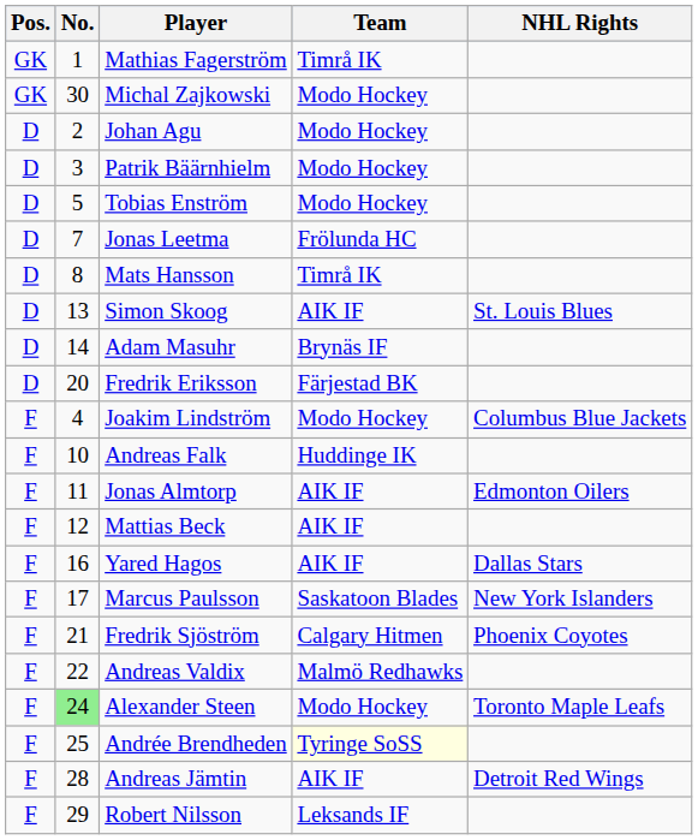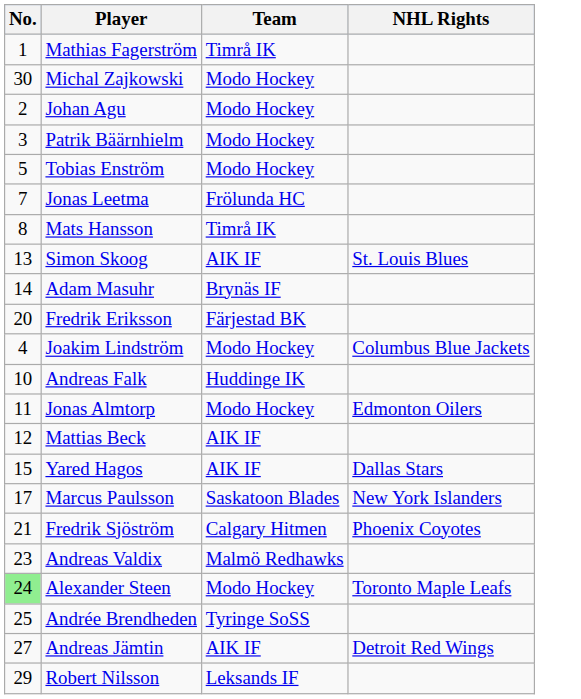- column: Pos. | GK | GK | D | D | D | D | D | D | D | D | F | F | F | F | F | F | F | F | F | F | F | F
Jonas Almtorp | Team: AIK IF -> Modo Hockey
Yared Hagos | No.: 16 -> 15
Andreas Valdix | No.: 22 -> 23
Andrée Brendheden | Team: lightyellow background -> no background
Andreas Jämtin | No.: 28 -> 27
